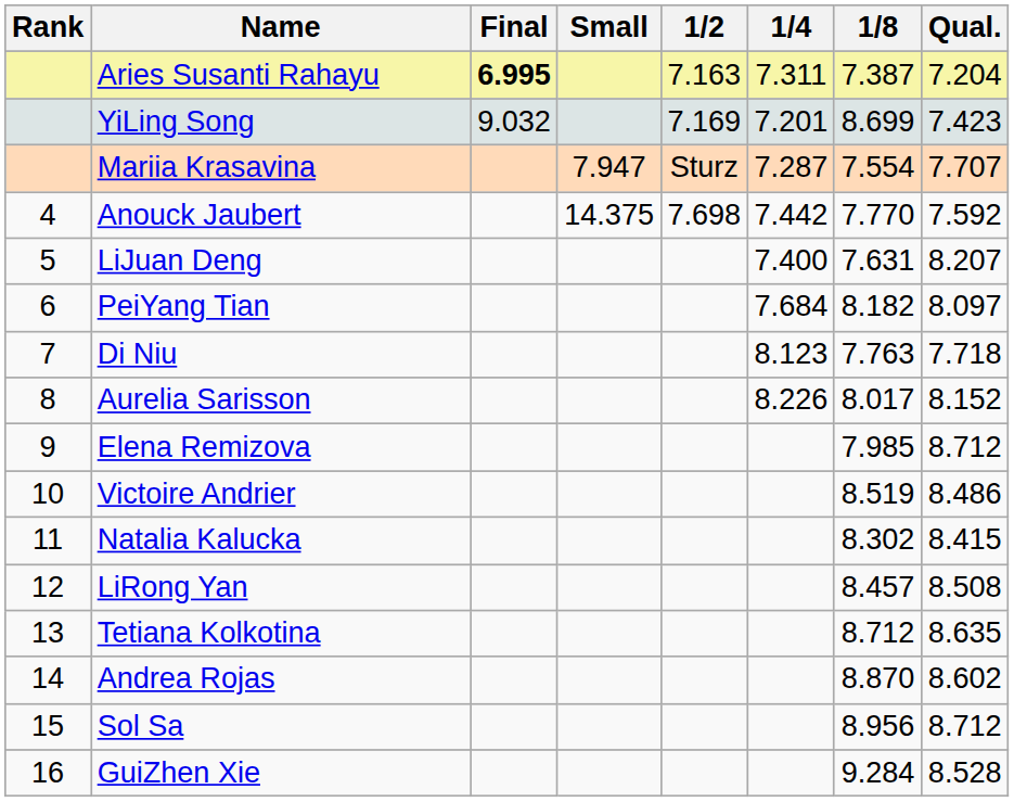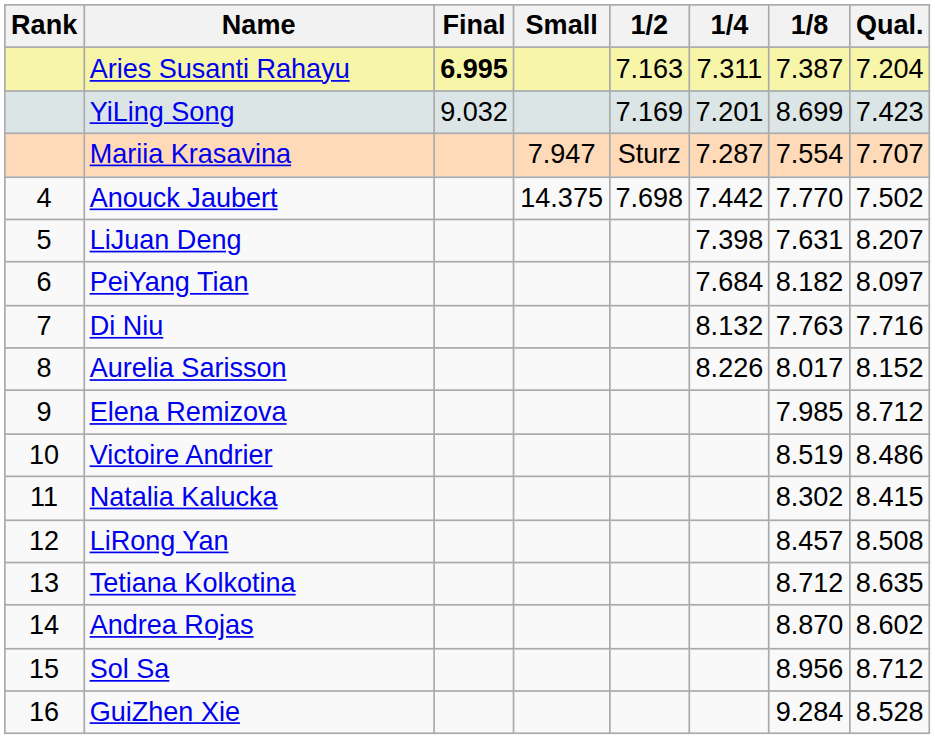Anouck Jaubert | Qual.: 7.592 -> 7.502
LiJuan Deng | 1/4: 7.400 -> 7.398
Di Niu | 1/4: 8.123 -> 8.132
Di Niu | Qual.: 7.718 -> 7.716
